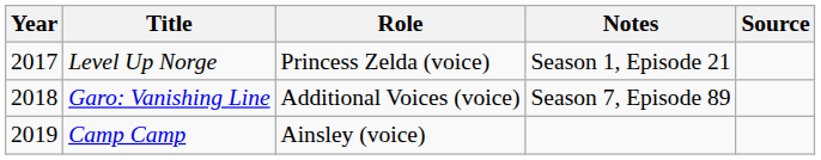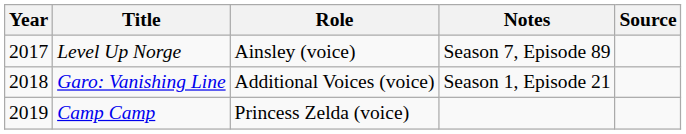Level Up Norge | Role: Princess Zelda (voice) -> Ainsley (voice)
Level Up Norge | Notes: Season 1, Episode 21 -> Season 7, Episode 89
Garo: Vanishing Line | Notes: Season 7, Episode 89 -> Season 1, Episode 21
Camp Camp | Role: Ainsley (voice) -> Princess Zelda (voice)
